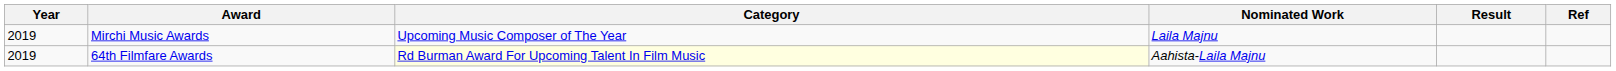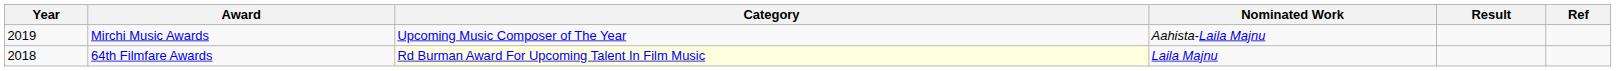Mirchi Music Awards | Nominated Work: Laila Majnu -> Aahista-Laila Majnu
64th Filmfare Awards | Year: 2019 -> 2018
64th Filmfare Awards | Nominated Work: Aahista-Laila Majnu -> Laila Majnu
